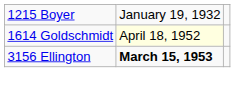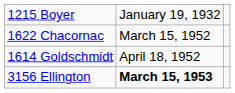+ row: 1622 Chacornac | March 15, 1952
1614 Goldschmidt | column 2: lightyellow background -> no background
